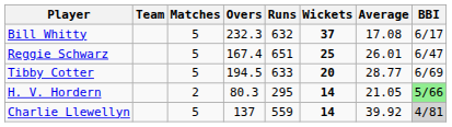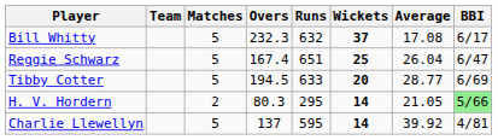Reggie Schwarz | Average: 26.01 -> 26.04
Charlie Llewellyn | Runs: 559 -> 595
Charlie Llewellyn | BBI: lightgrey background -> no background
